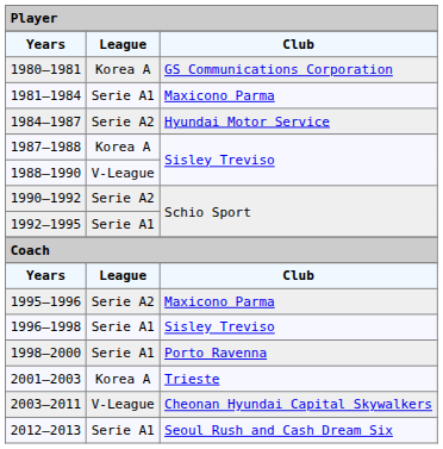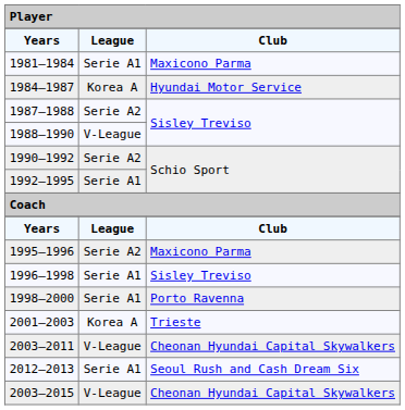- row: 1980–1981 | Korea A | GS Communications Corporation
1984–1987 | column 2: Serie A2 -> Korea A
1987–1988 | column 2: Korea A -> Serie A2
+ row: 2003–2015 | V-League | Cheonan Hyundai Capital Skywalkers
